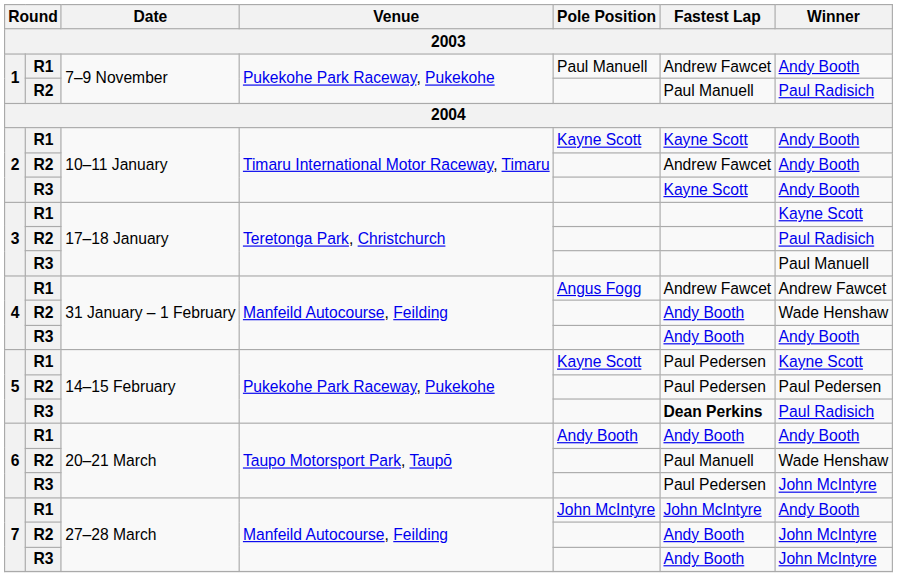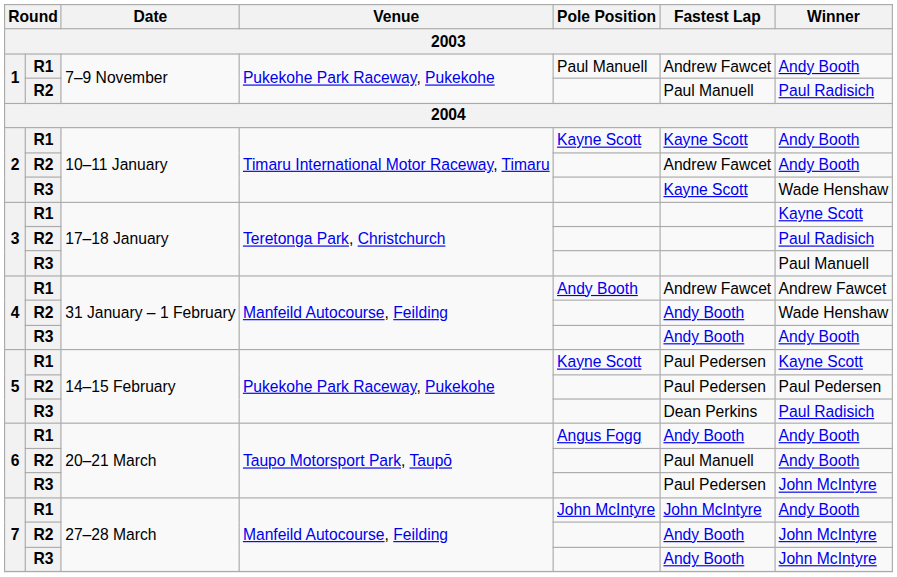2 / R3 | Winner: Andy Booth -> Wade Henshaw
4 / R1 | Pole Position: Angus Fogg -> Andy Booth
5 / R3 | Fastest Lap: bold -> normal
6 / R1 | Pole Position: Andy Booth -> Angus Fogg
6 / R2 | Winner: Wade Henshaw -> Andy Booth
